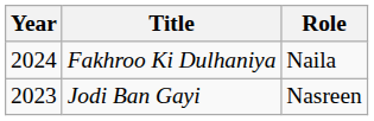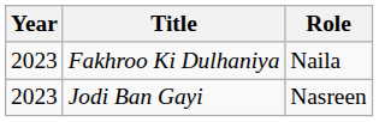Fakhroo Ki Dulhaniya | Year: 2024 -> 2023
